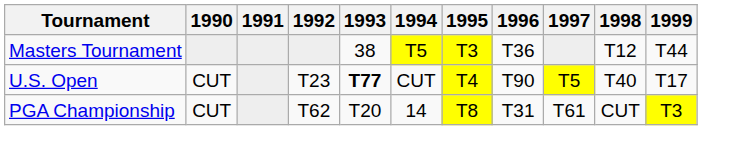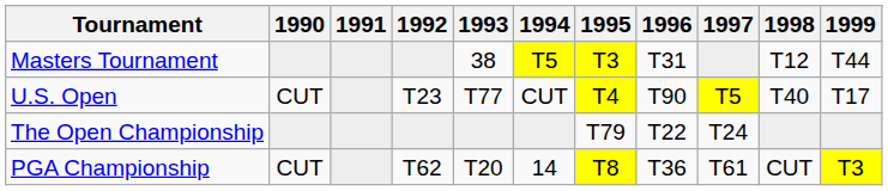Masters Tournament | 1996: T36 -> T31
U.S. Open | 1993: bold -> normal
+ row: The Open Championship | T79 | T22 | T24
PGA Championship | 1996: T31 -> T36
